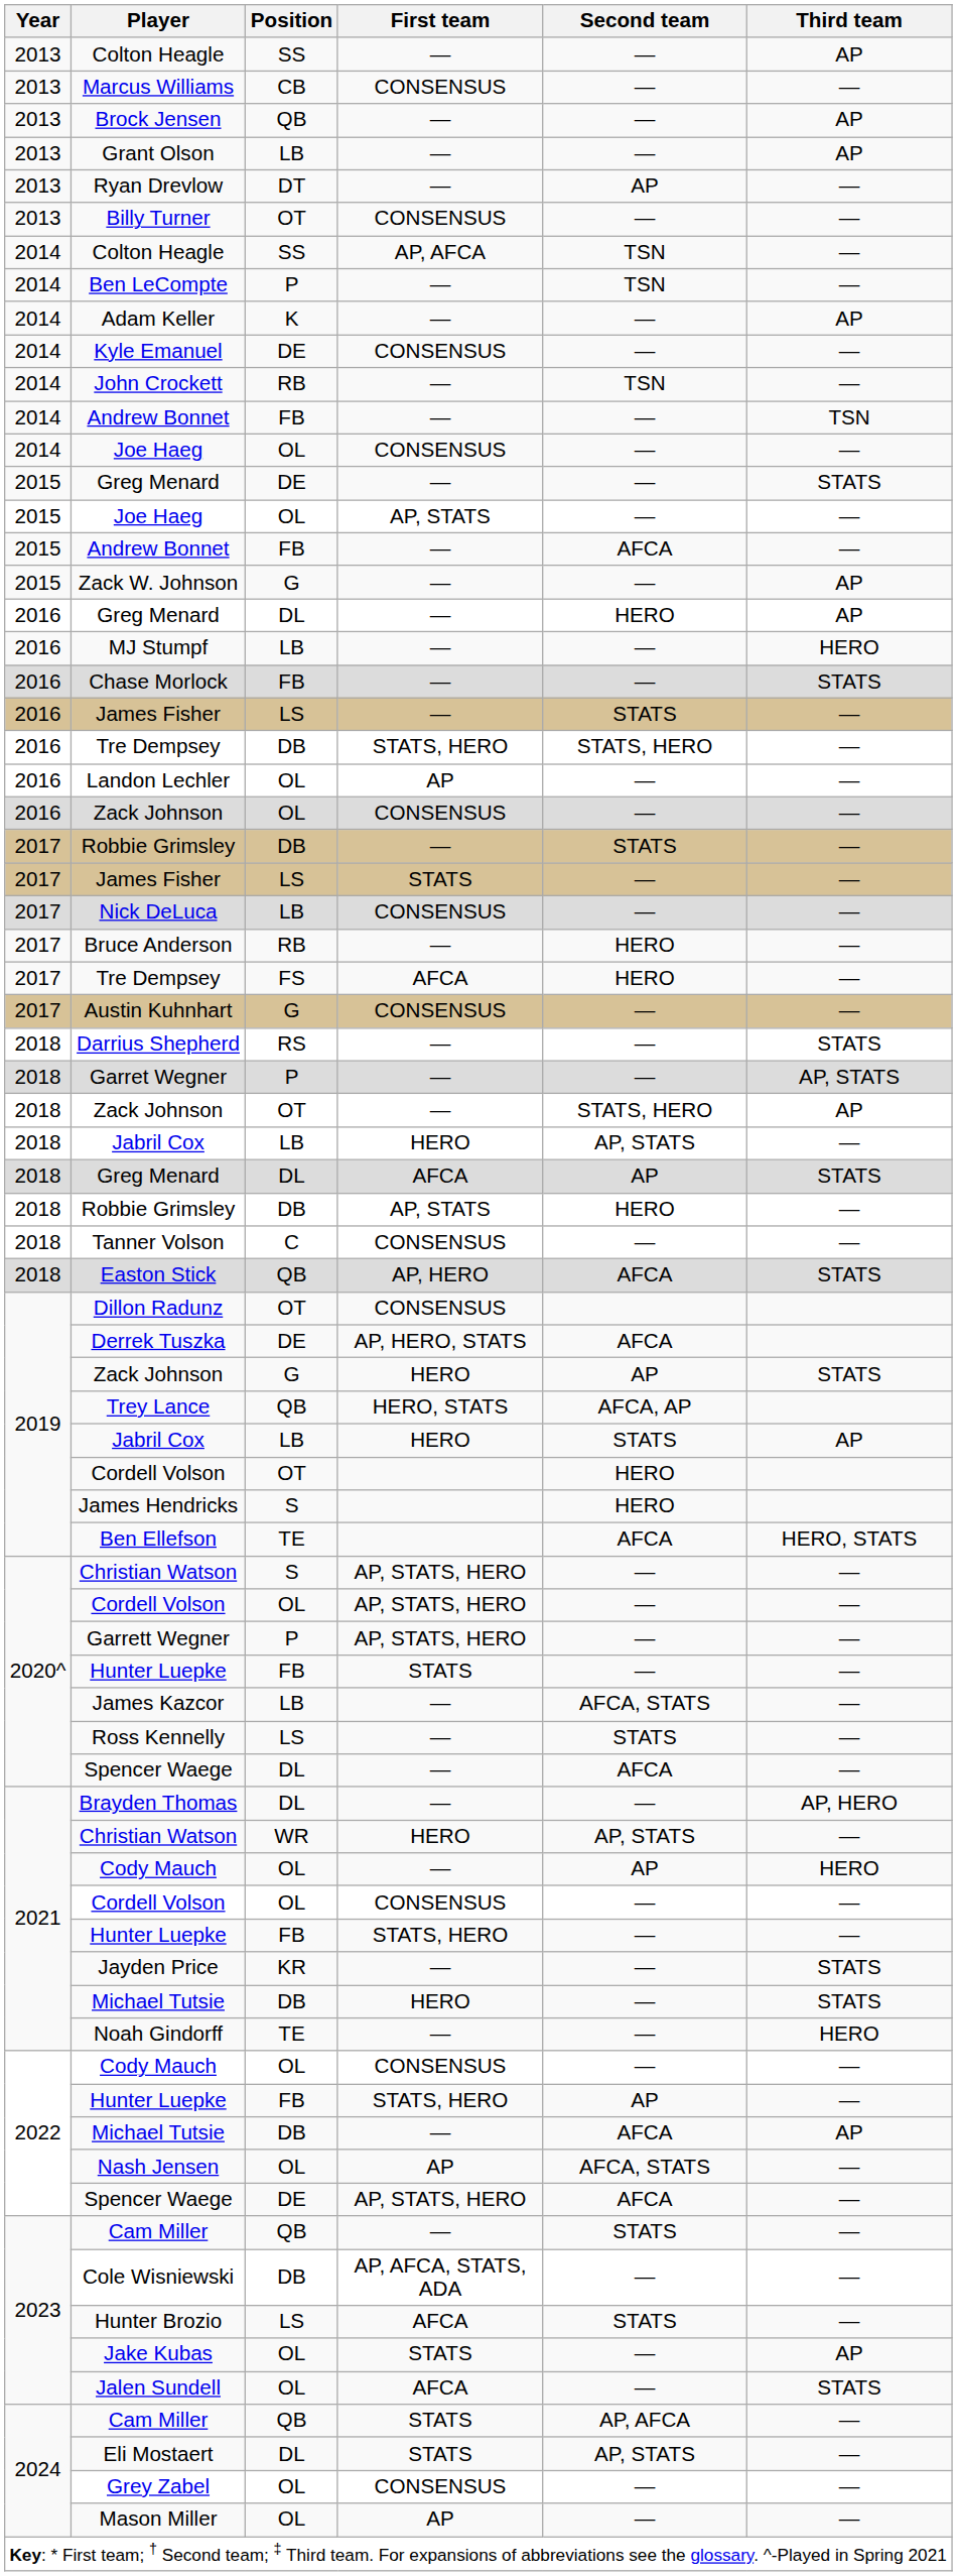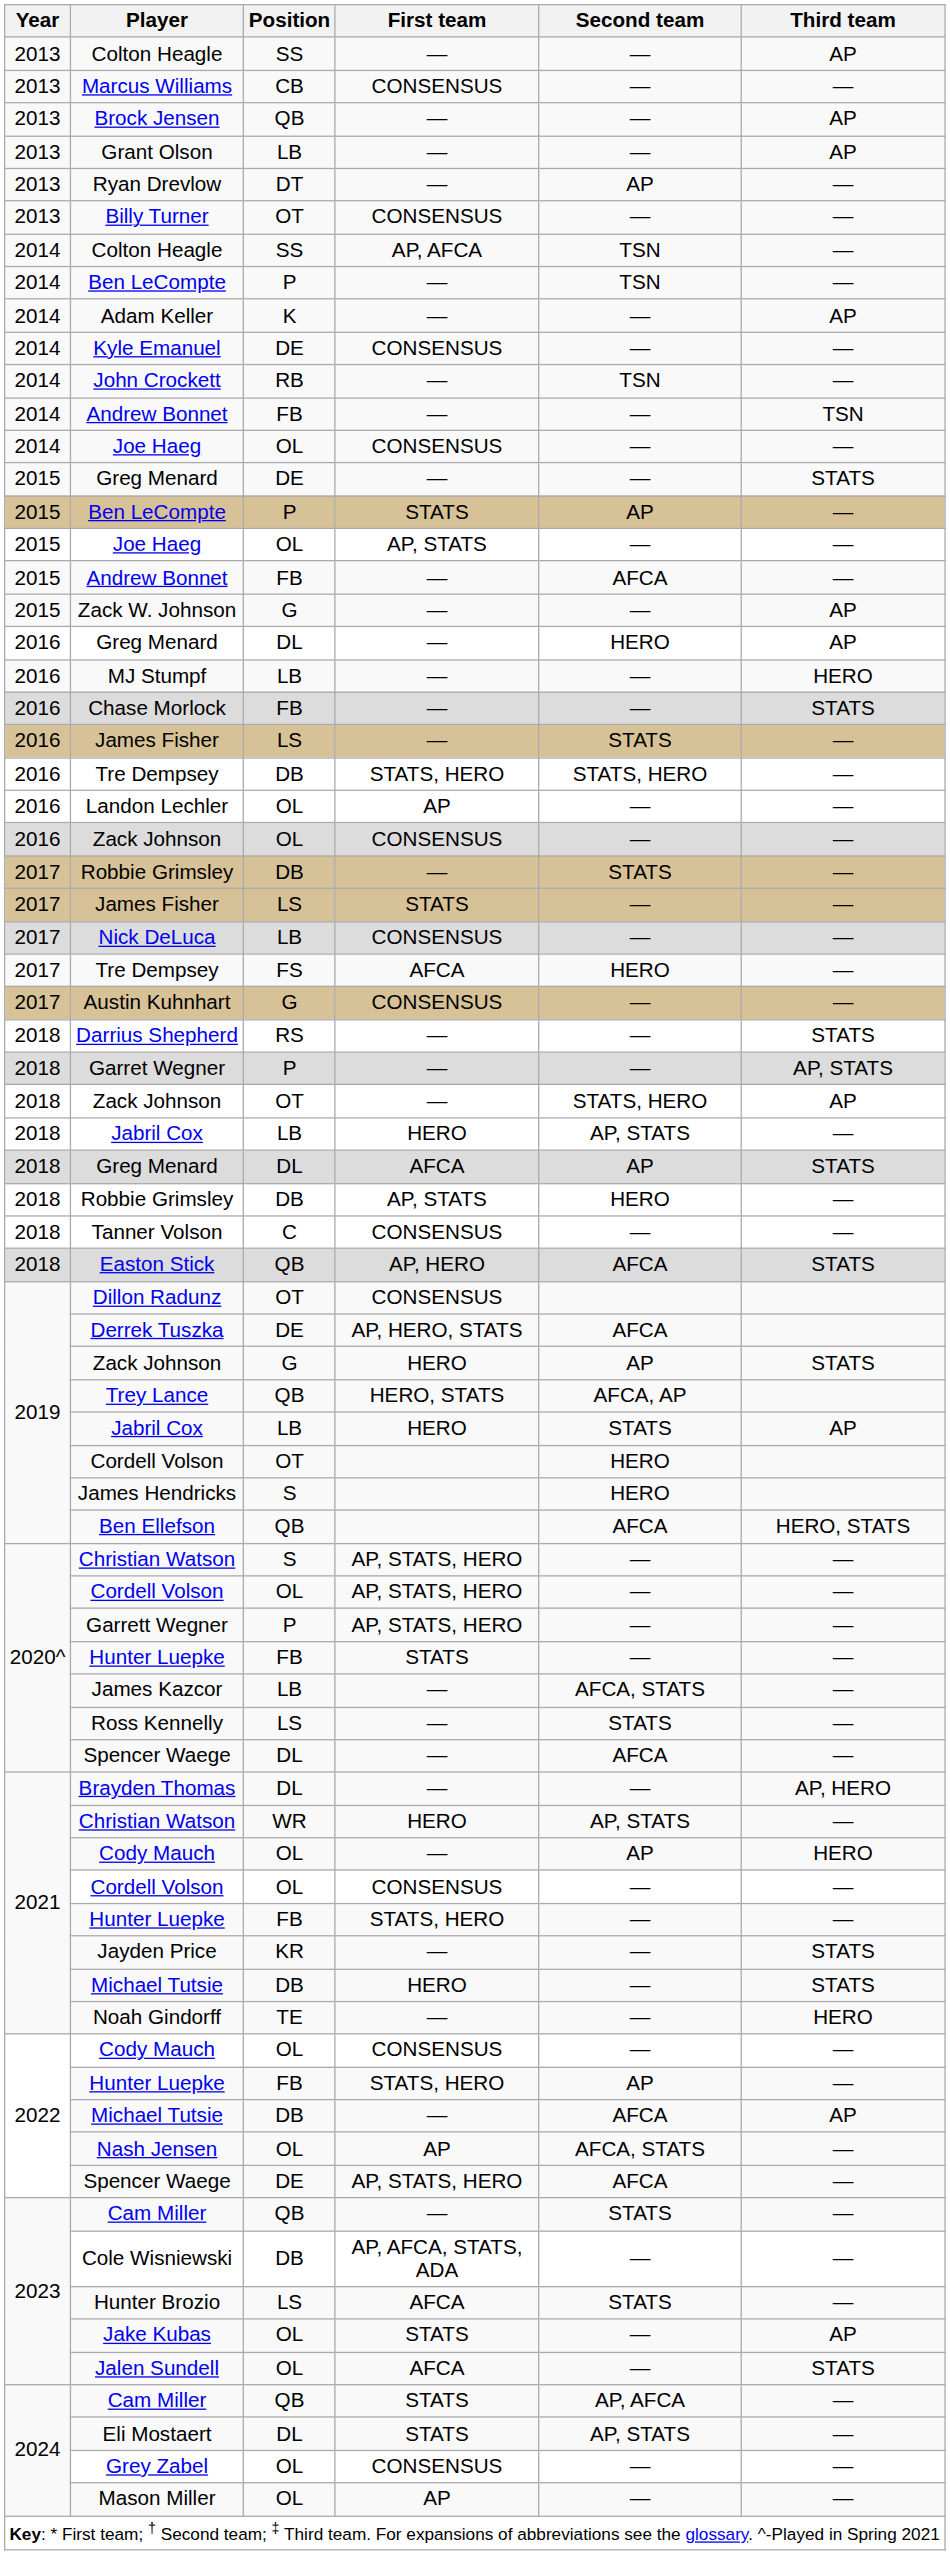+ row: 2015 | Ben LeCompte | P | STATS | AP | —
- row: 2017 | Bruce Anderson | RB | — | HERO | —
Ben Ellefson | Position: TE -> QB
